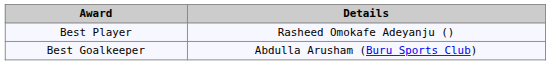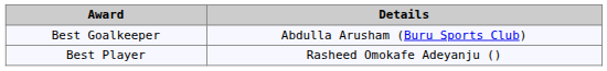rows swapped: Best Player <-> Best Goalkeeper
